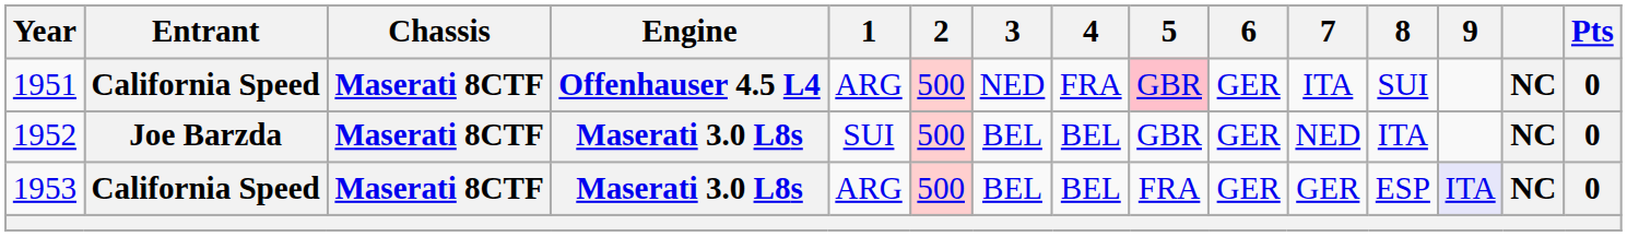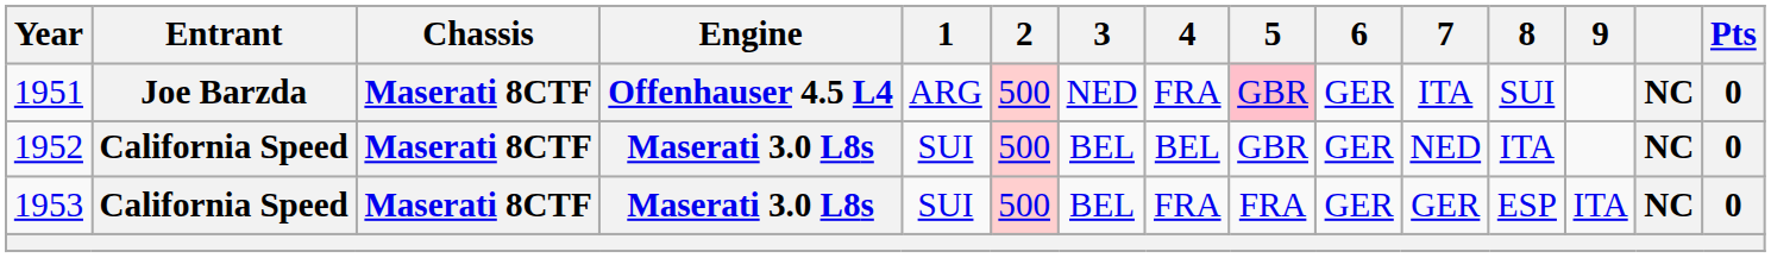1951 | Entrant: California Speed -> Joe Barzda
1952 | Entrant: Joe Barzda -> California Speed
1953 | 1: ARG -> SUI
1953 | 4: BEL -> FRA
1953 | 9: lavender background -> no background
